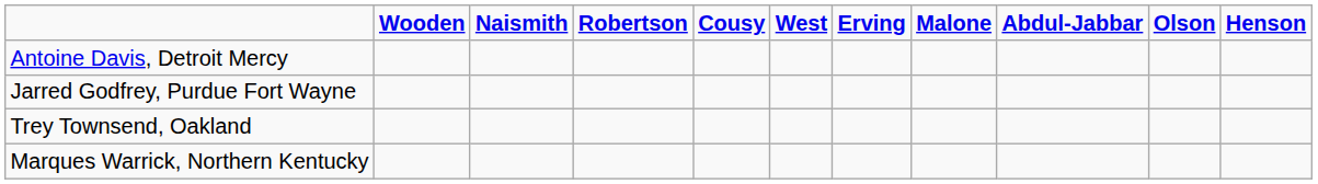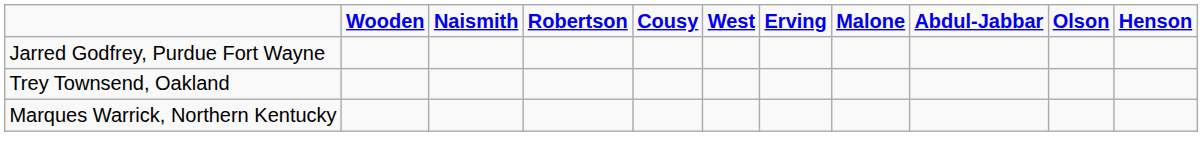- row: Antoine Davis, Detroit Mercy
